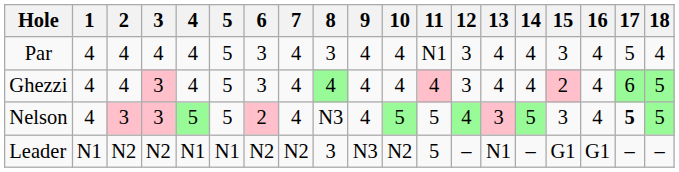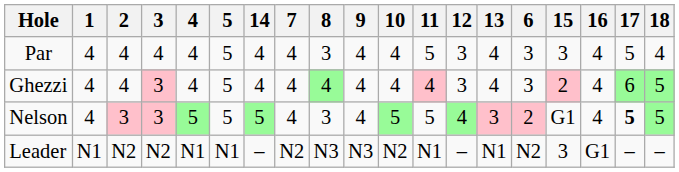columns swapped: 6 <-> 14
Par | 11: N1 -> 5
Nelson | 8: N3 -> 3
Nelson | 15: 3 -> G1
Leader | 8: 3 -> N3
Leader | 11: 5 -> N1
Leader | 15: G1 -> 3
